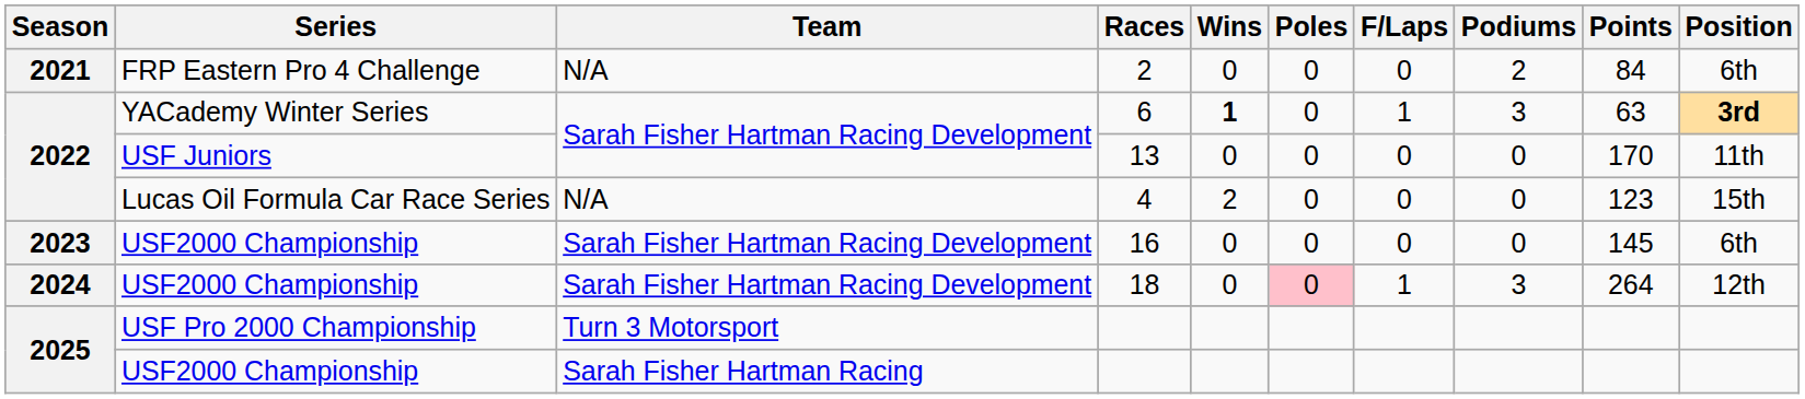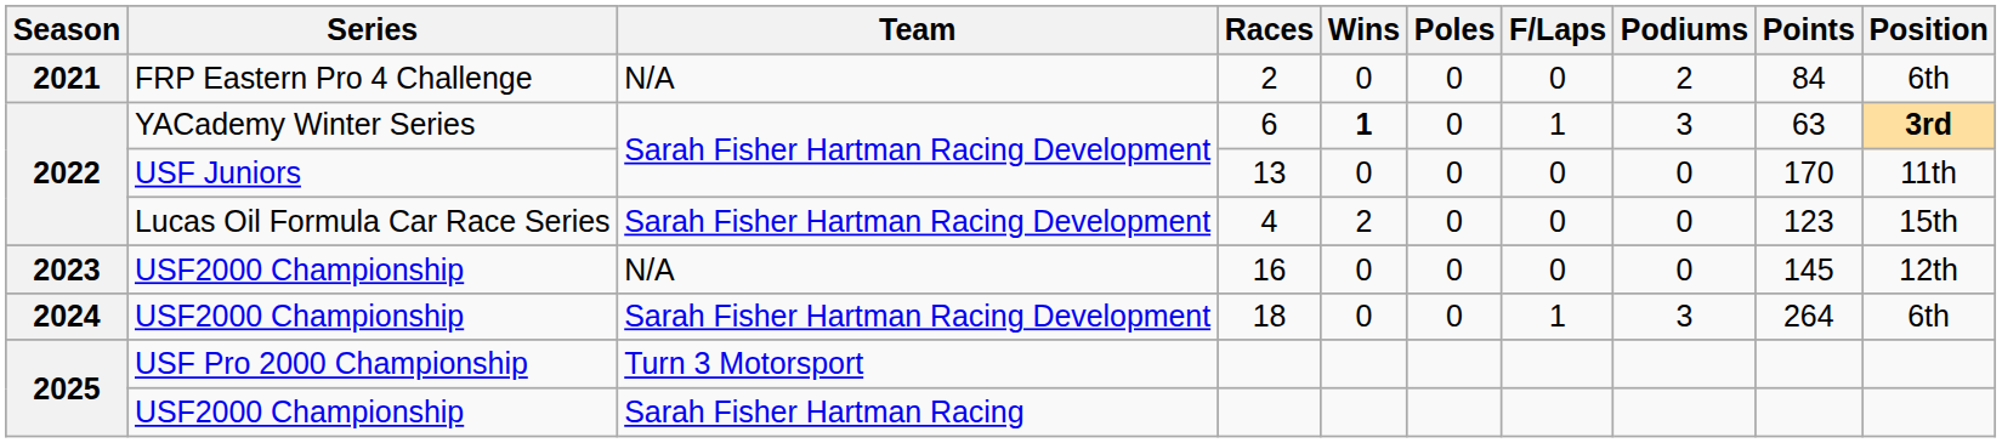4 | Team: N/A -> Sarah Fisher Hartman Racing Development
16 | Team: Sarah Fisher Hartman Racing Development -> N/A
16 | Position: 6th -> 12th
18 | Poles: pink background -> no background
18 | Position: 12th -> 6th
